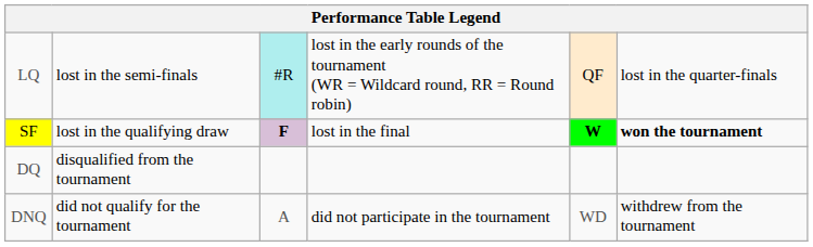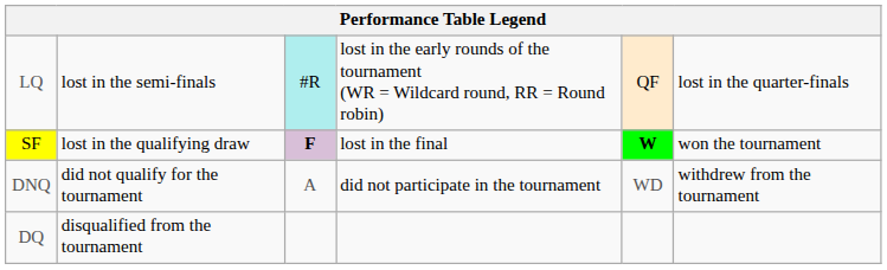SF | column 6: bold -> normal
rows swapped: DNQ <-> DQ
